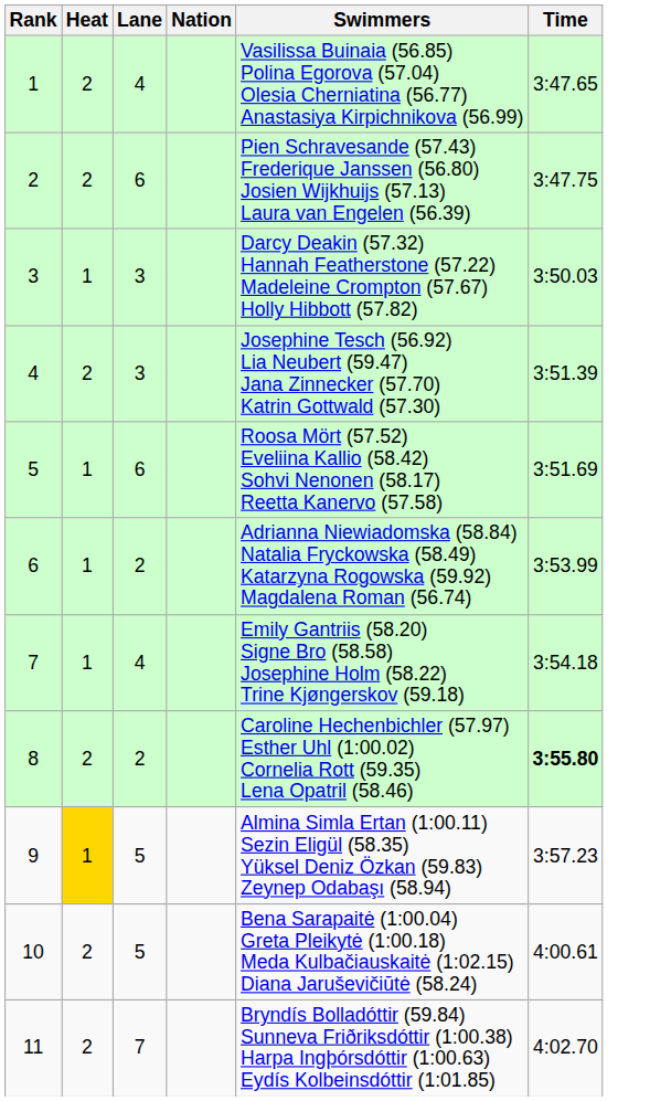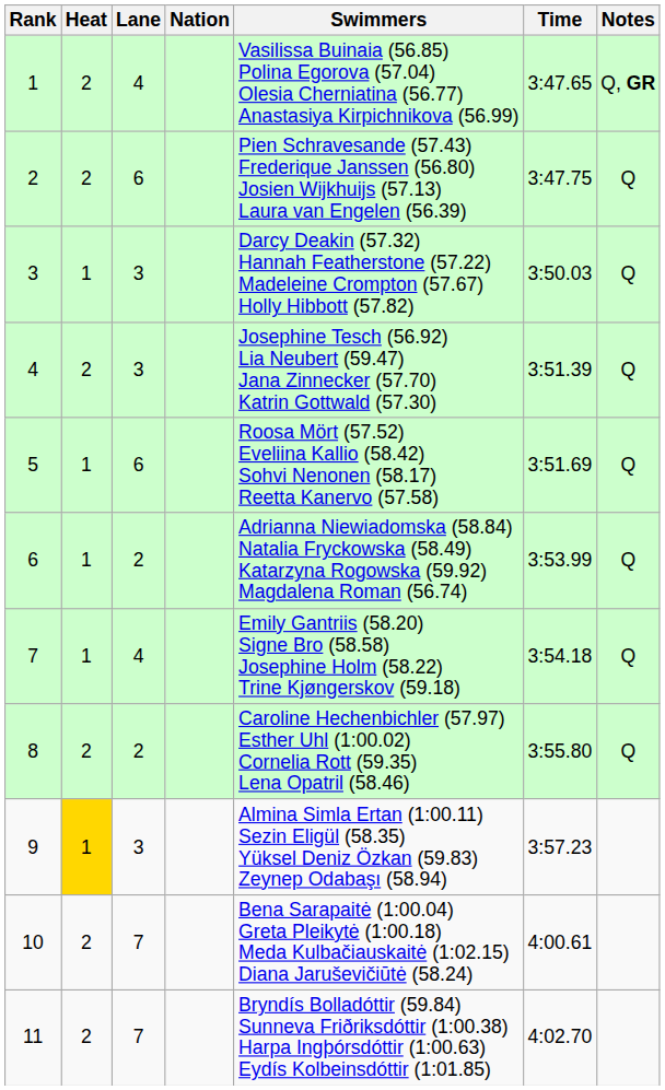+ column: Notes | Q, GR | Q | Q | Q | Q | Q | Q | Q
8 | Time: bold -> normal
9 | Lane: 5 -> 3
10 | Lane: 5 -> 7
